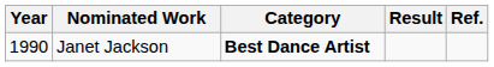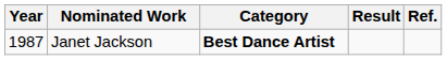Janet Jackson | Year: 1990 -> 1987
